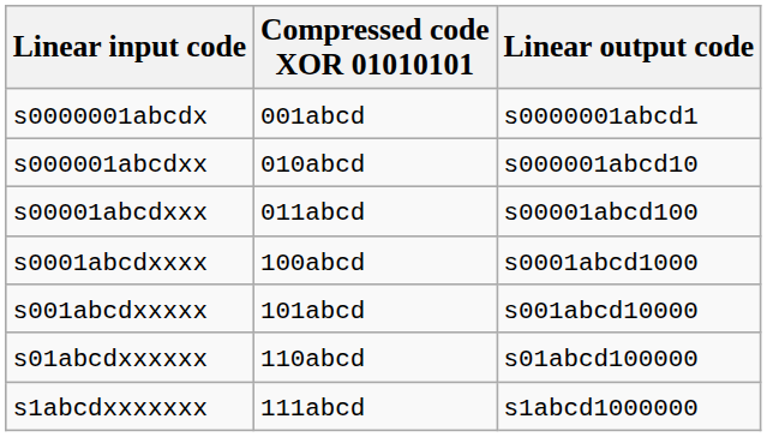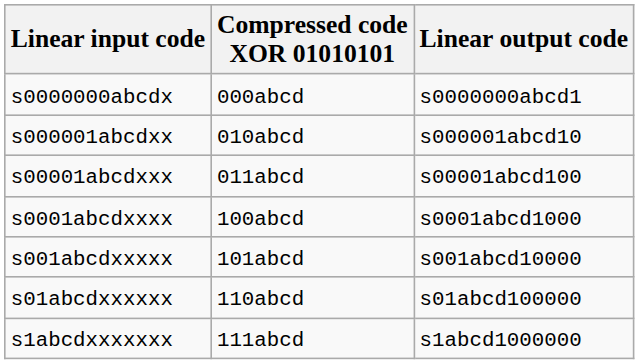+ row: s0000000abcdx | 000abcd | s0000000abcd1
- row: s0000001abcdx | 001abcd | s0000001abcd1
